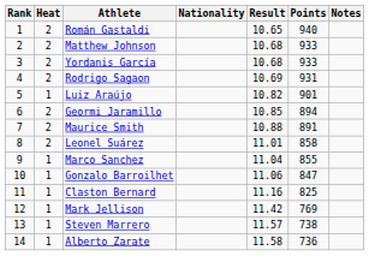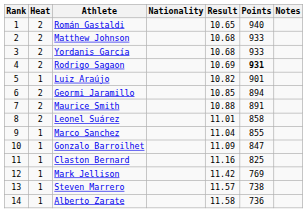Rodrigo Sagaon | Points: normal -> bold
Gonzalo Barroilhet | Result: 11.06 -> 11.09
